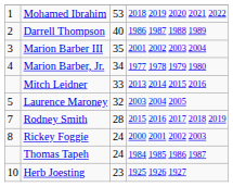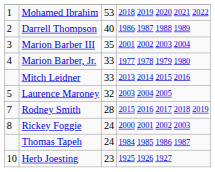Marion Barber, Jr. | column 3: 34 -> 33
